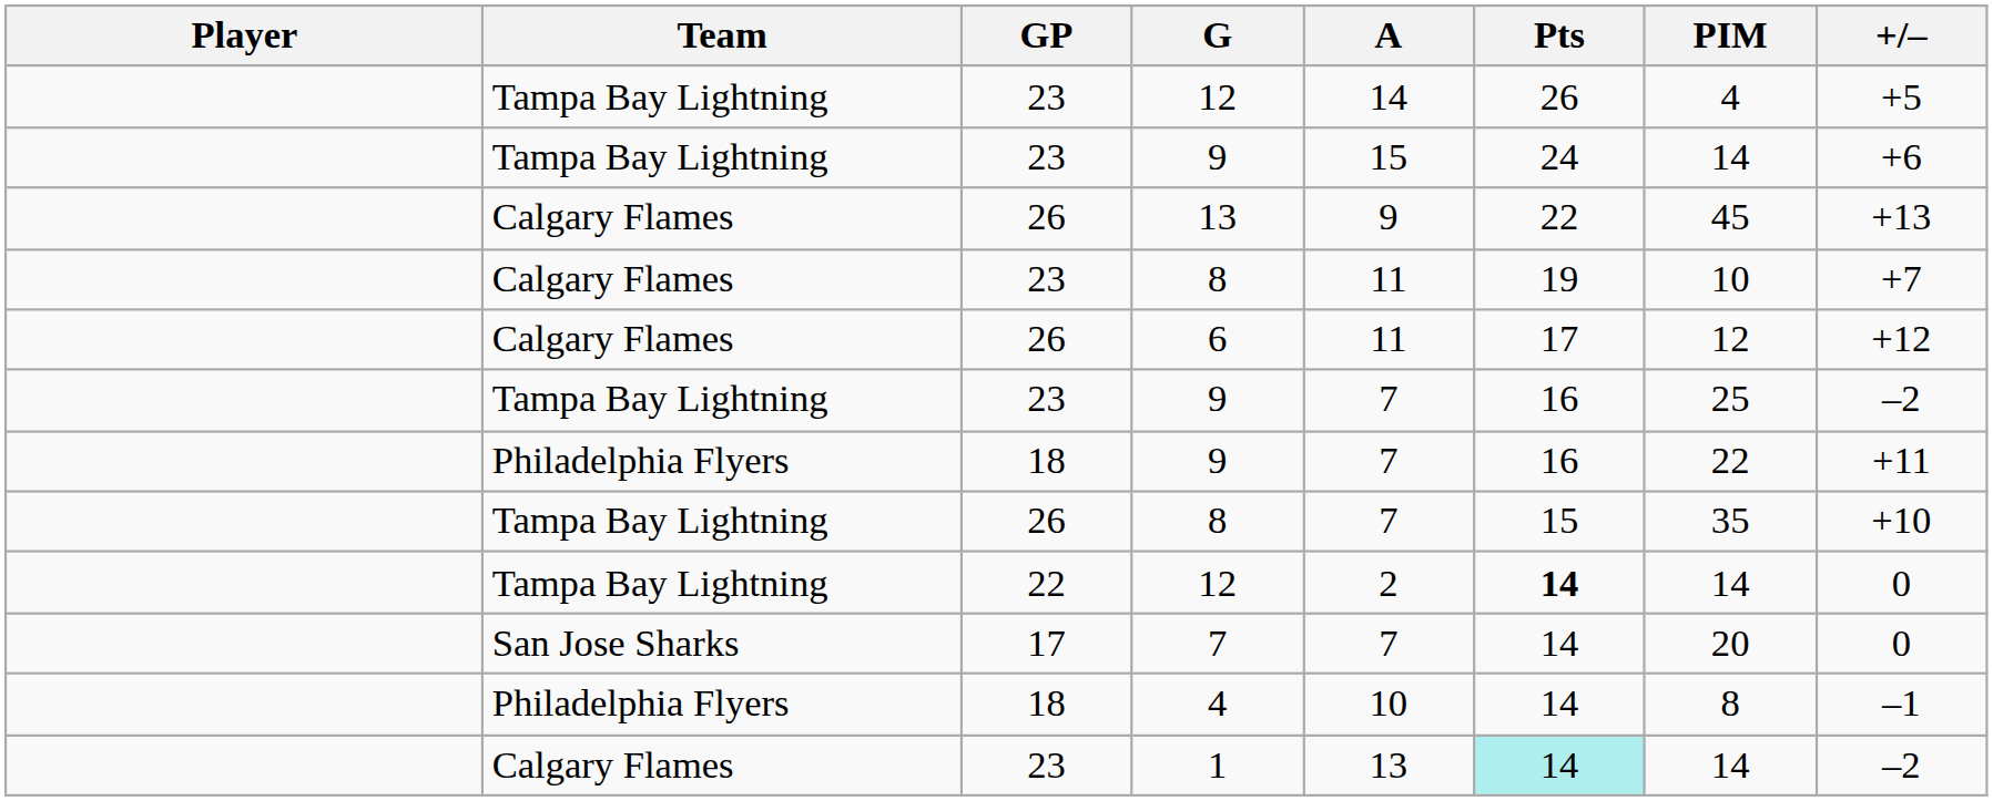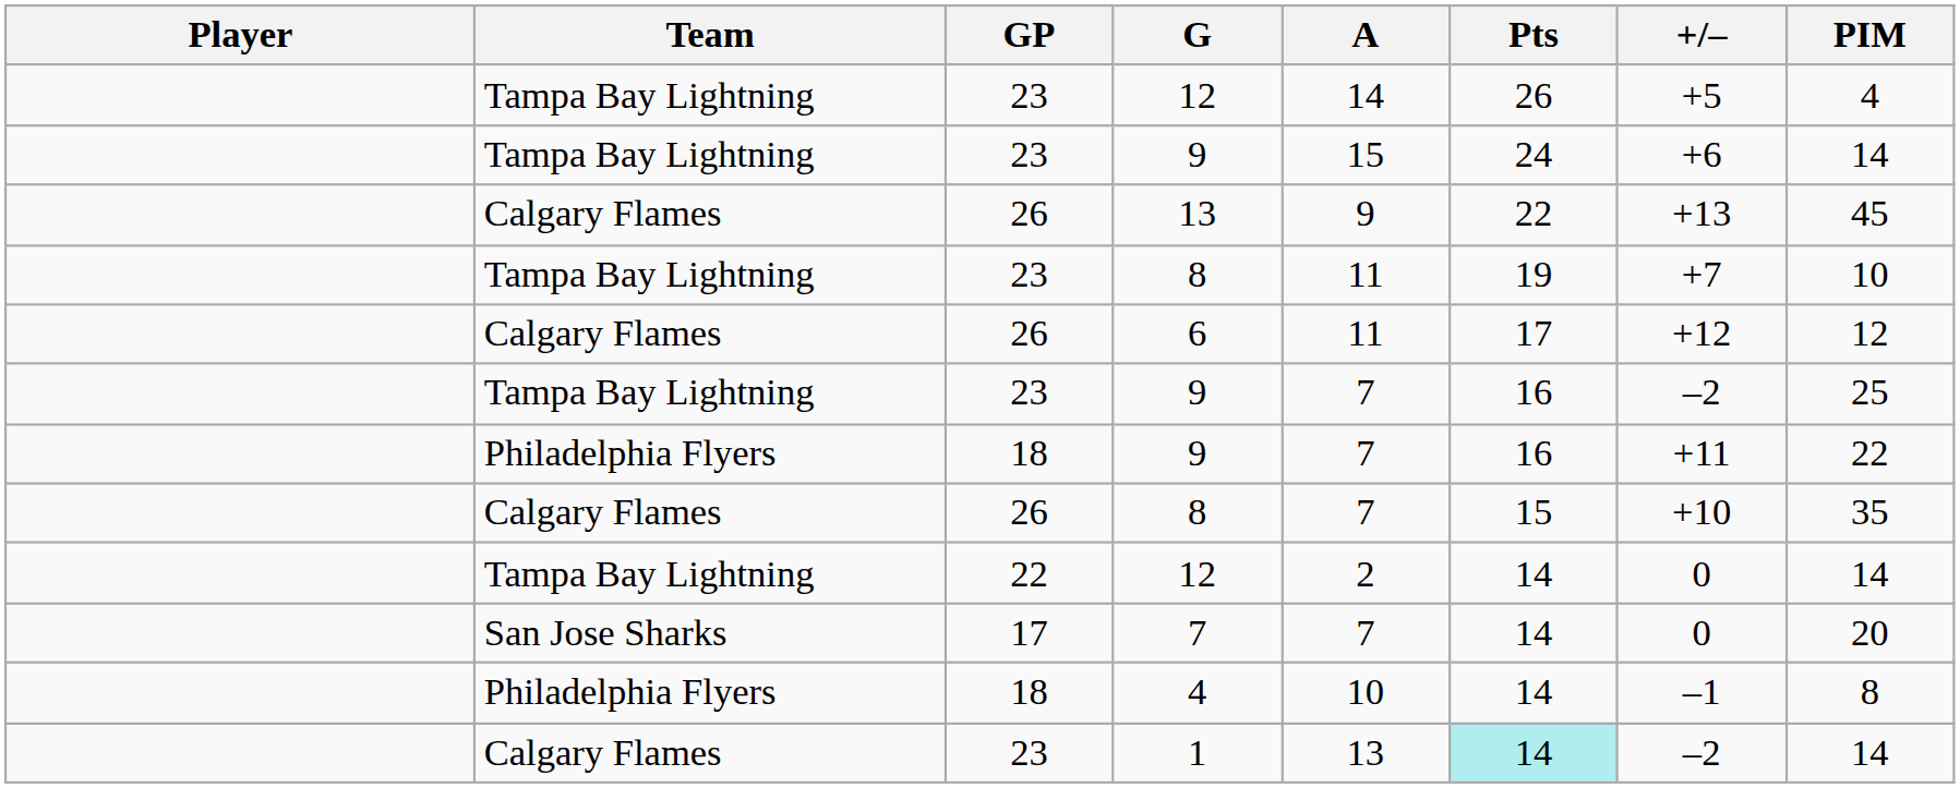columns swapped: +/– <-> PIM
23 / 8 | Team: Calgary Flames -> Tampa Bay Lightning
26 / 8 | Team: Tampa Bay Lightning -> Calgary Flames
22 / 12 | Pts: bold -> normal
